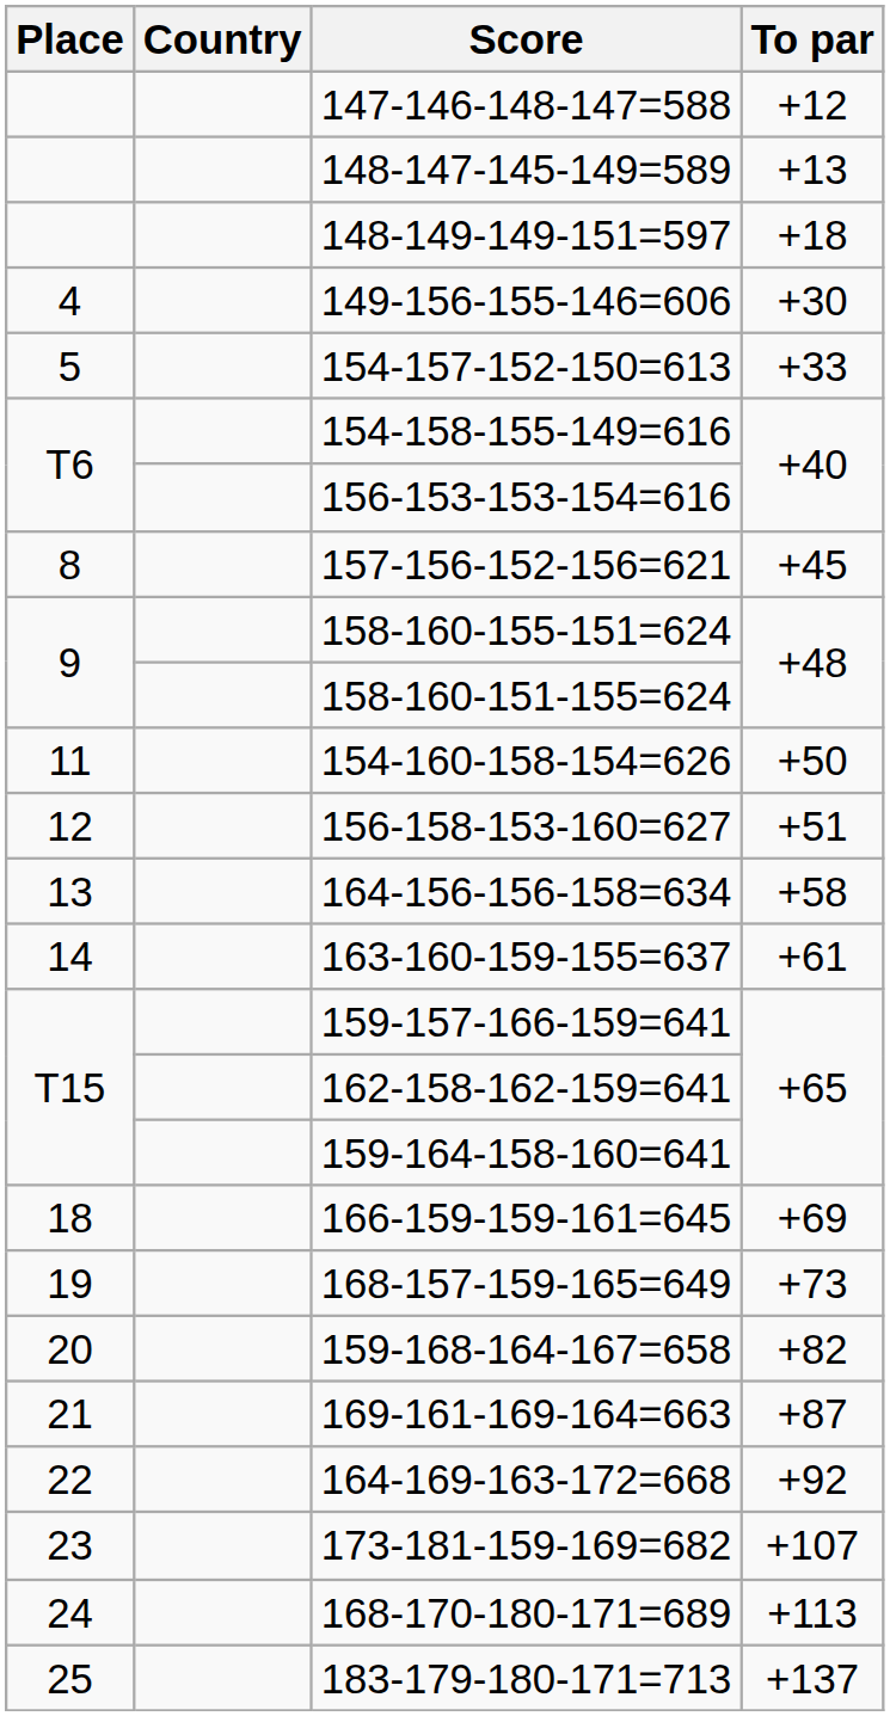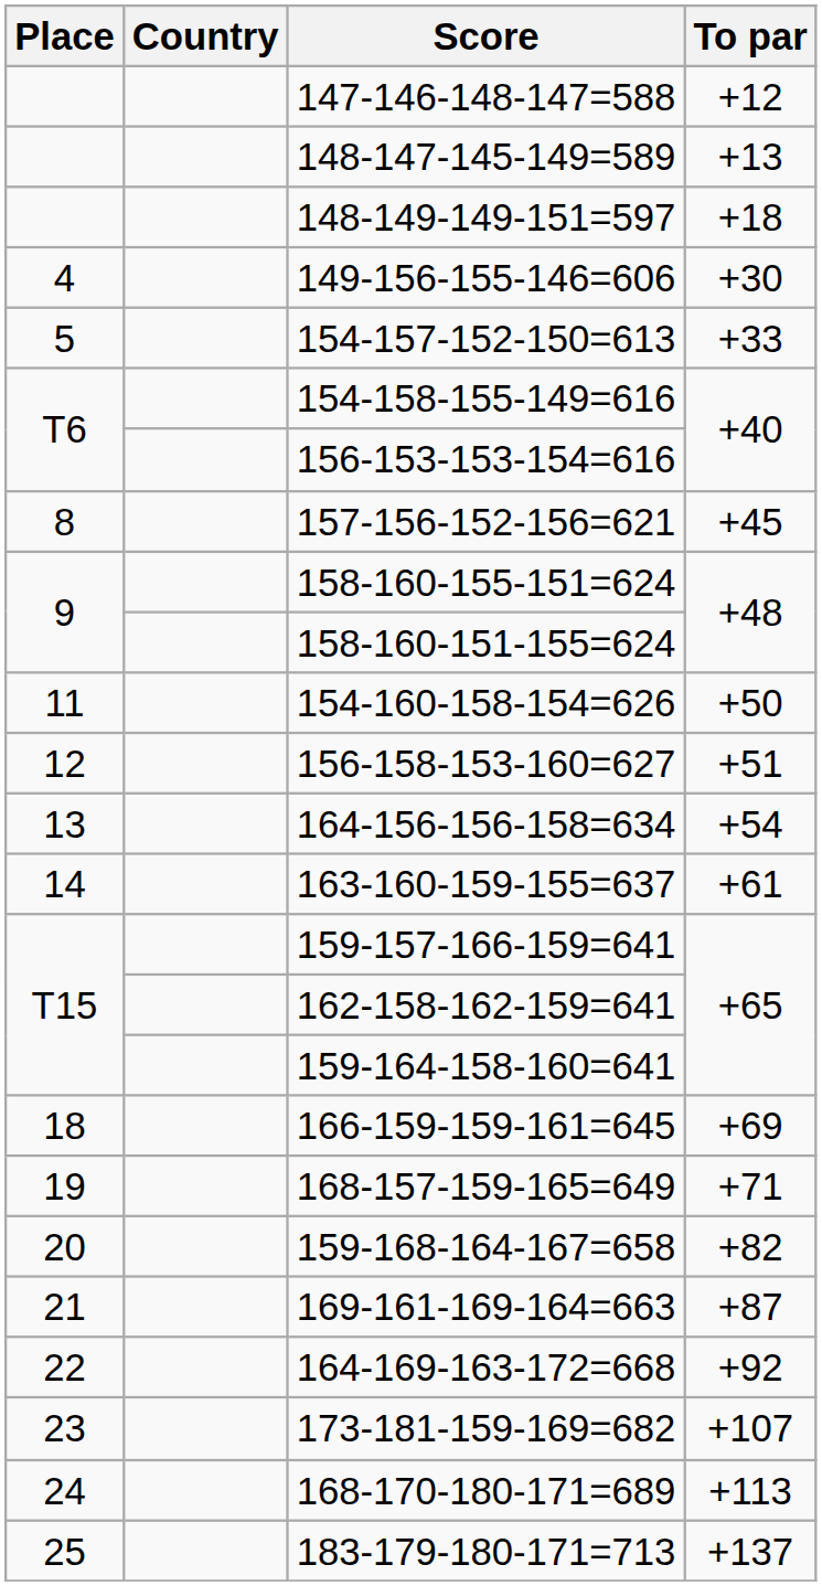164-156-156-158=634 | To par: +58 -> +54
168-157-159-165=649 | To par: +73 -> +71
